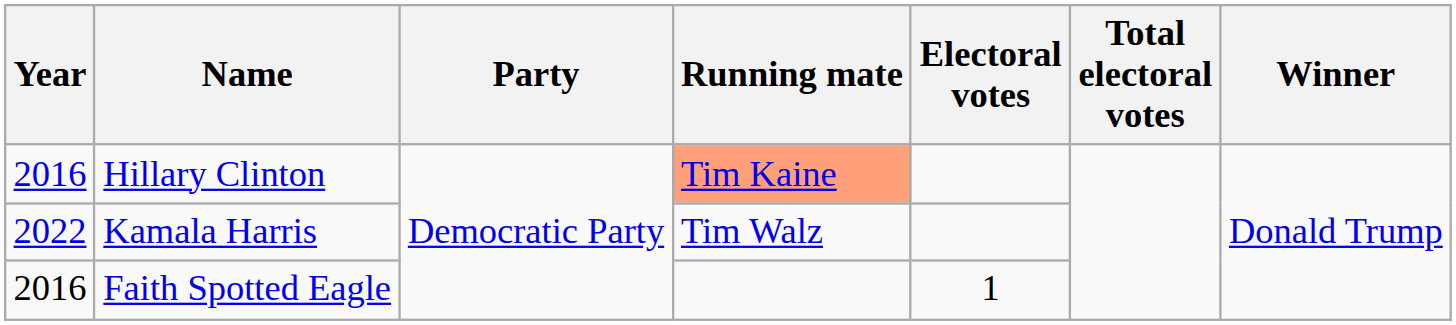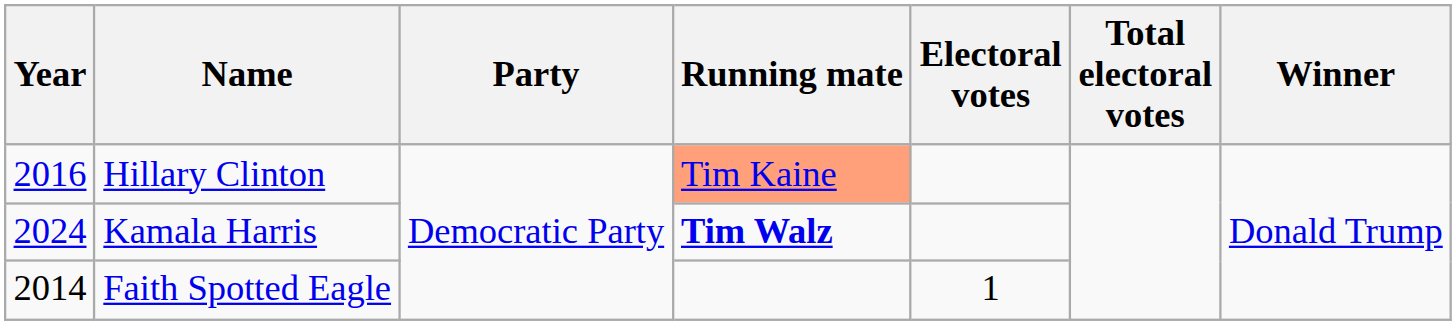Kamala Harris | Year: 2022 -> 2024
Kamala Harris | Running mate: normal -> bold
Faith Spotted Eagle | Year: 2016 -> 2014
